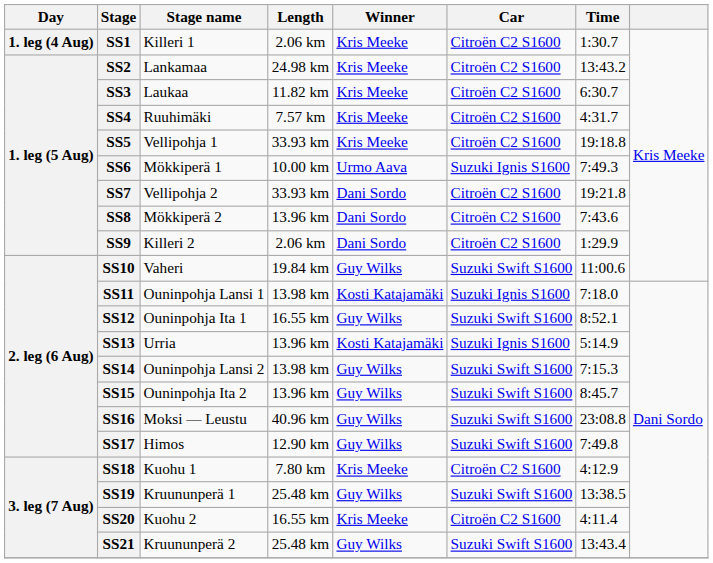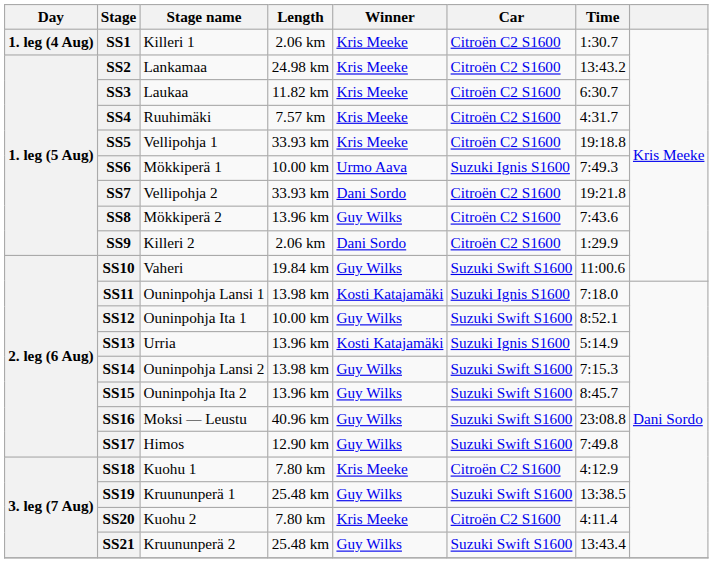SS8 | Winner: Dani Sordo -> Guy Wilks
SS12 | Length: 16.55 km -> 10.00 km
SS20 | Length: 16.55 km -> 7.80 km
